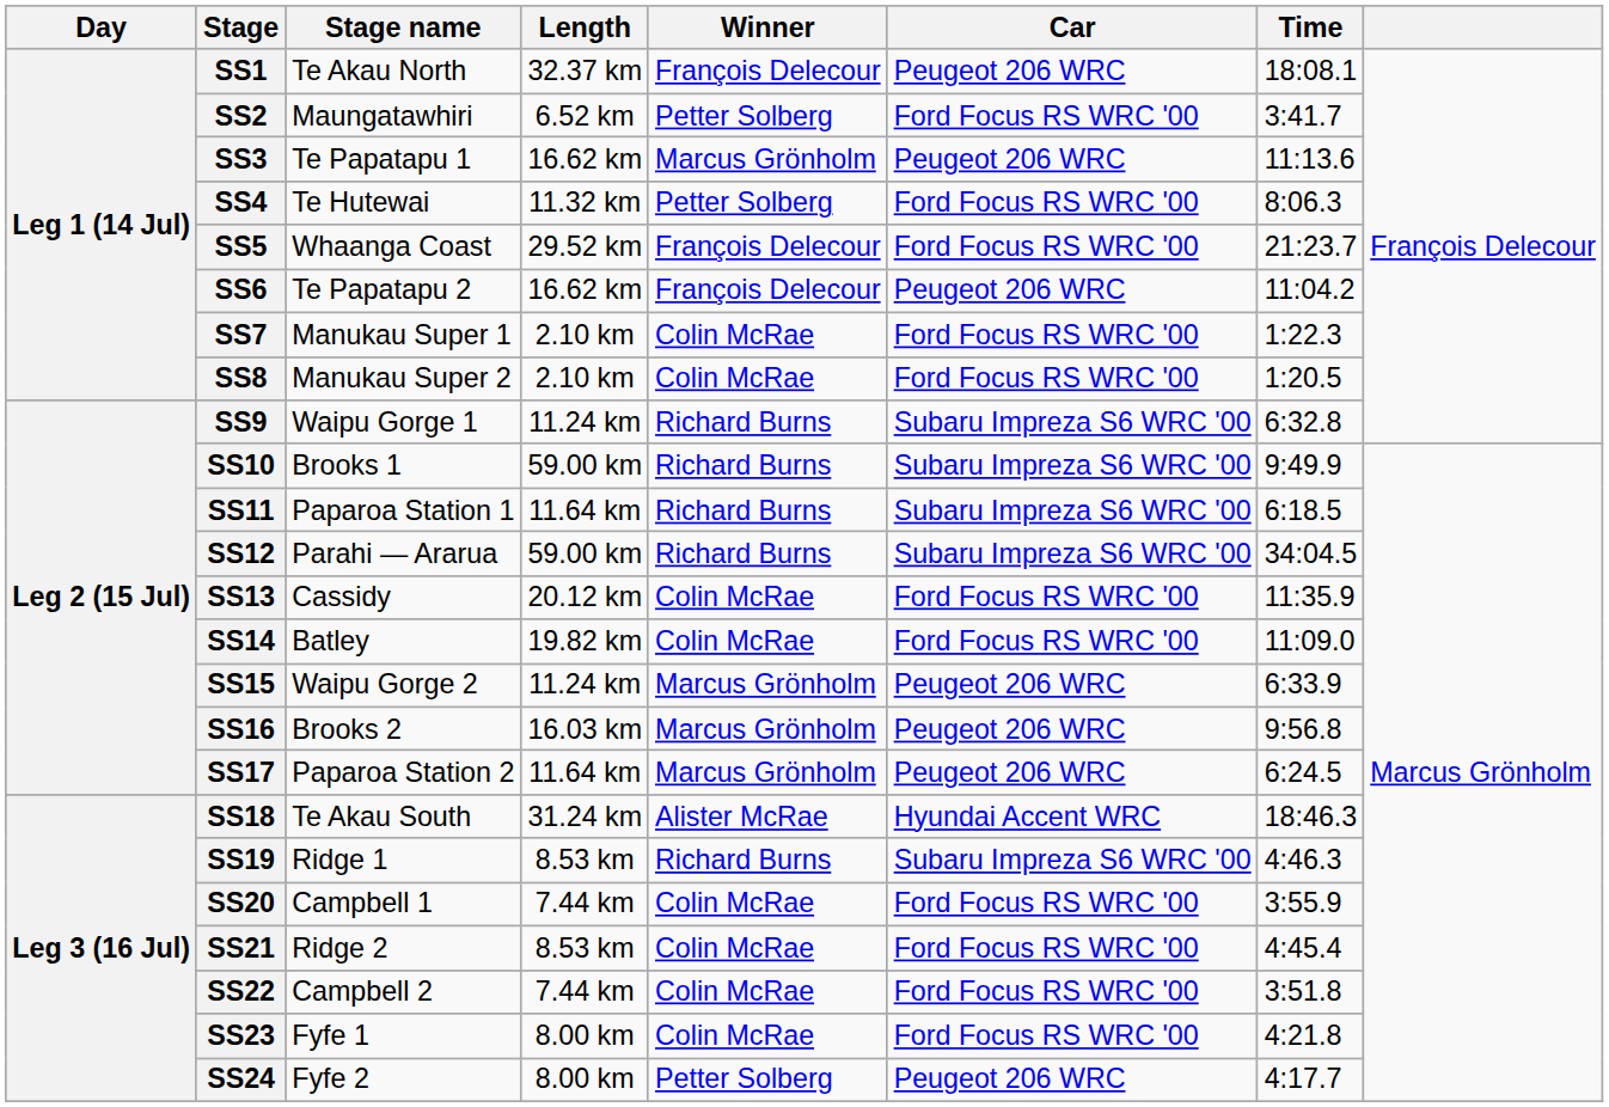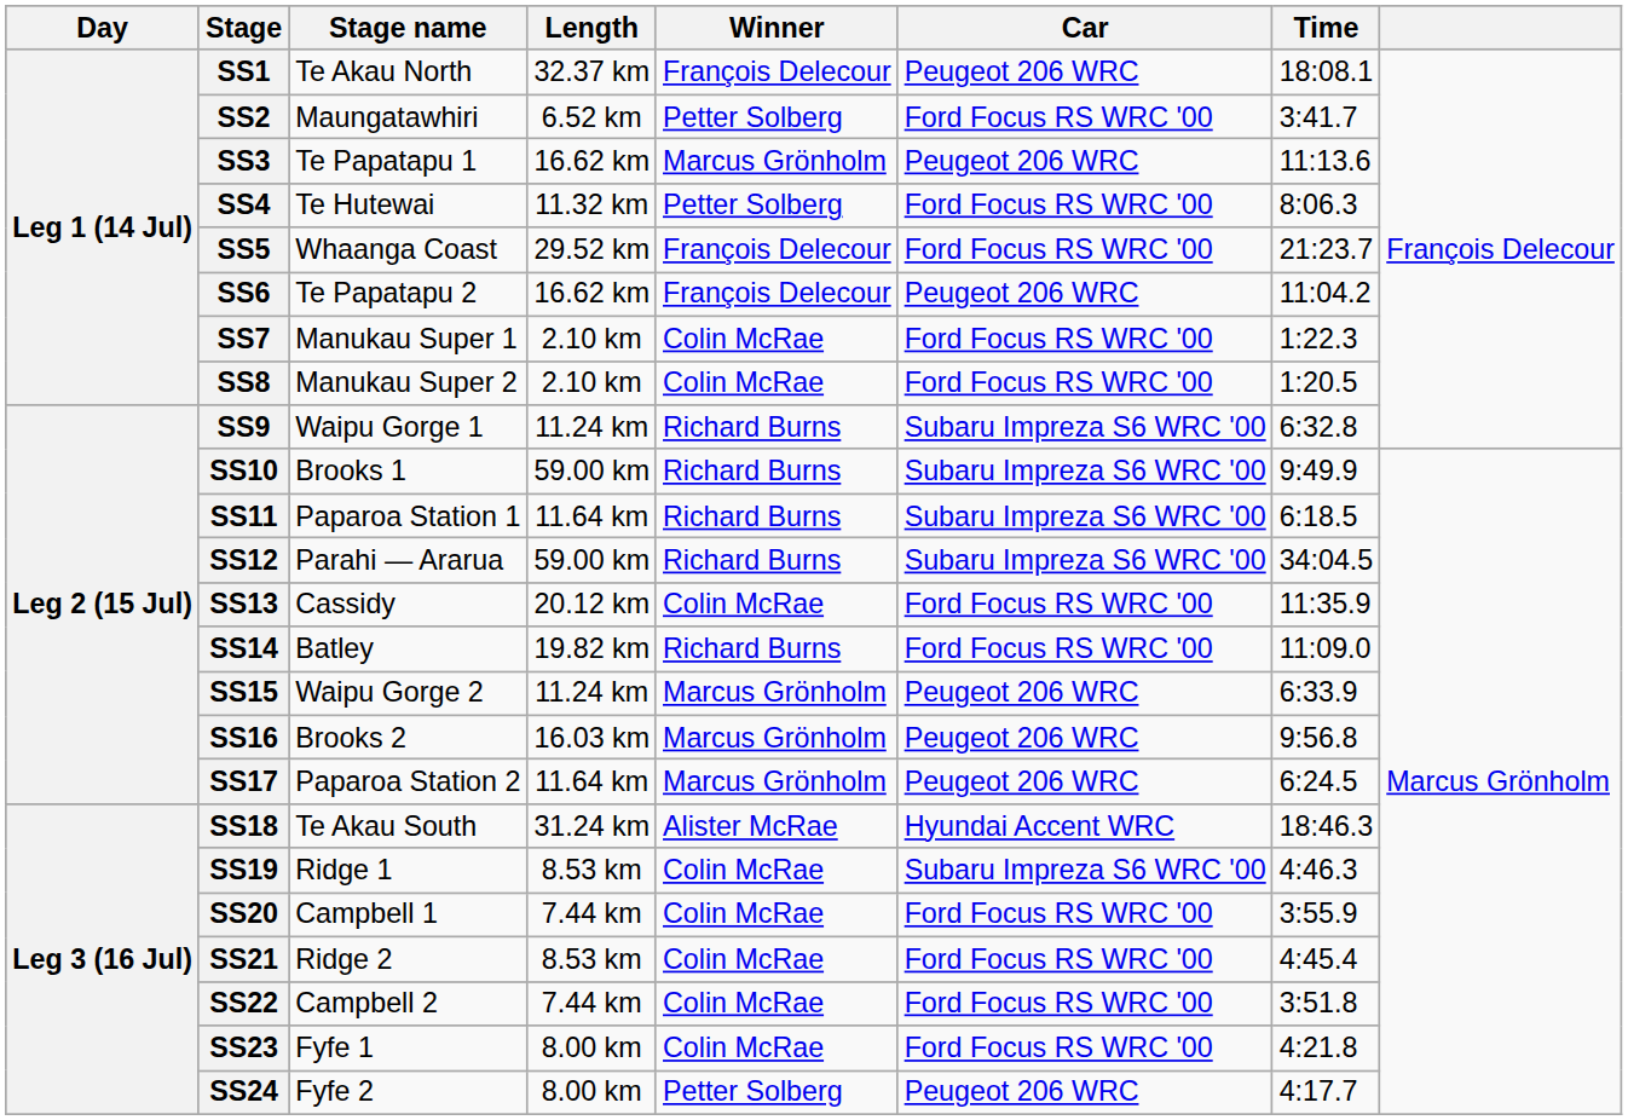SS14 | Winner: Colin McRae -> Richard Burns
SS19 | Winner: Richard Burns -> Colin McRae
